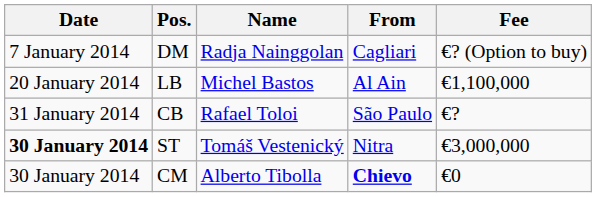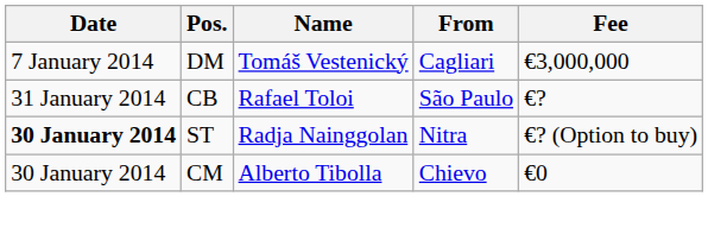DM | Name: Radja Nainggolan -> Tomáš Vestenický
DM | Fee: €? (Option to buy) -> €3,000,000
- row: 20 January 2014 | LB | Michel Bastos | Al Ain | €1,100,000
ST | Name: Tomáš Vestenický -> Radja Nainggolan
ST | Fee: €3,000,000 -> €? (Option to buy)
CM | From: bold -> normal
